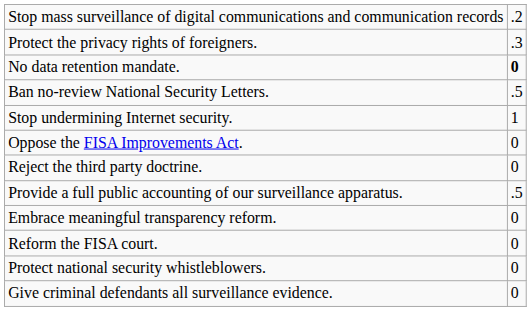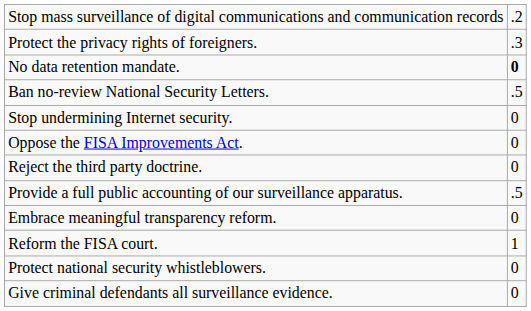Stop undermining Internet security. | column 2: 1 -> 0
Reform the FISA court. | column 2: 0 -> 1
